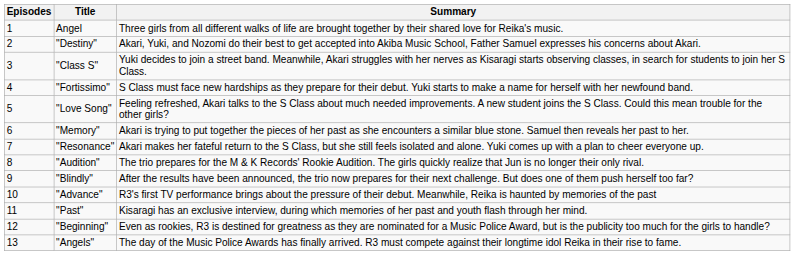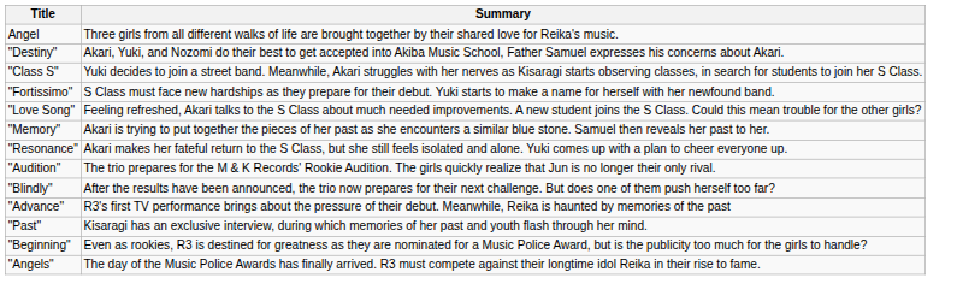- column: Episodes | 1 | 2 | 3 | 4 | 5 | 6 | 7 | 8 | 9 | 10 | 11 | 12 | 13
